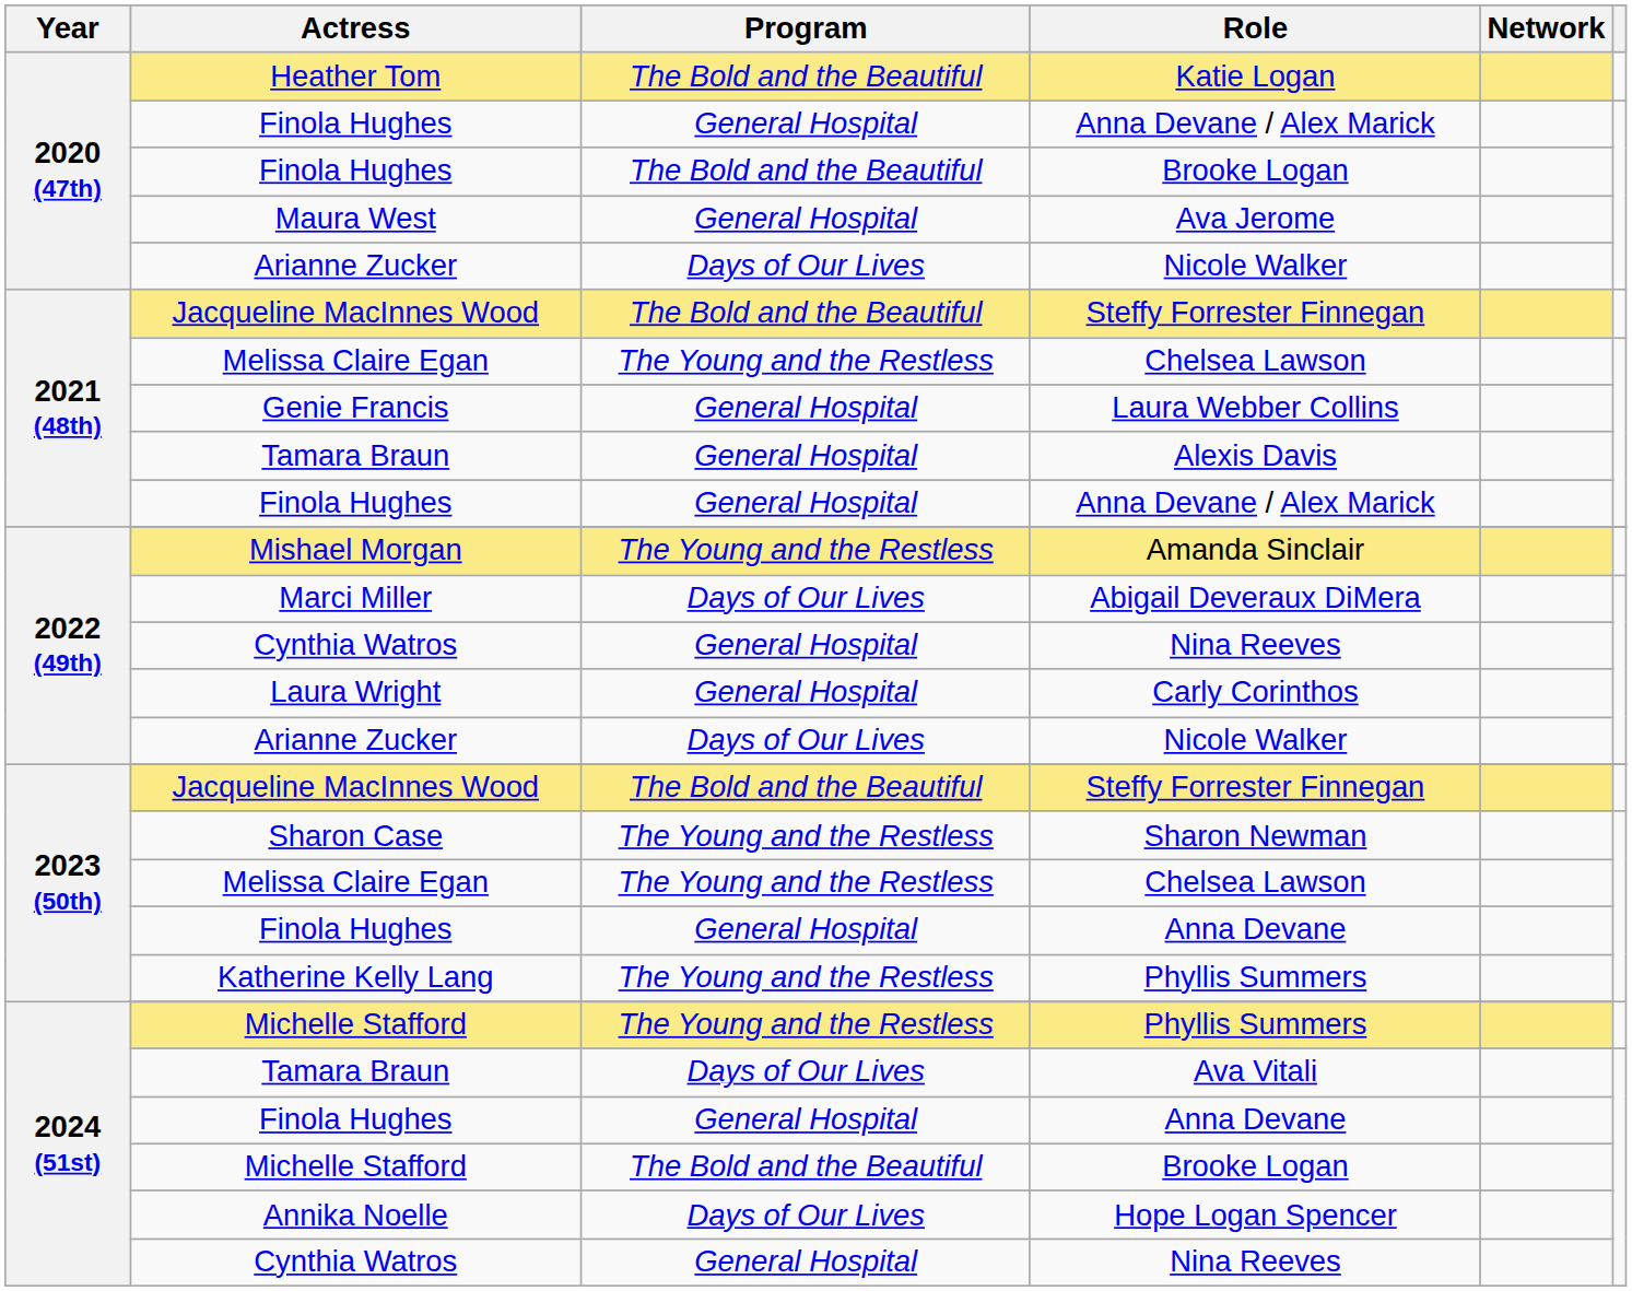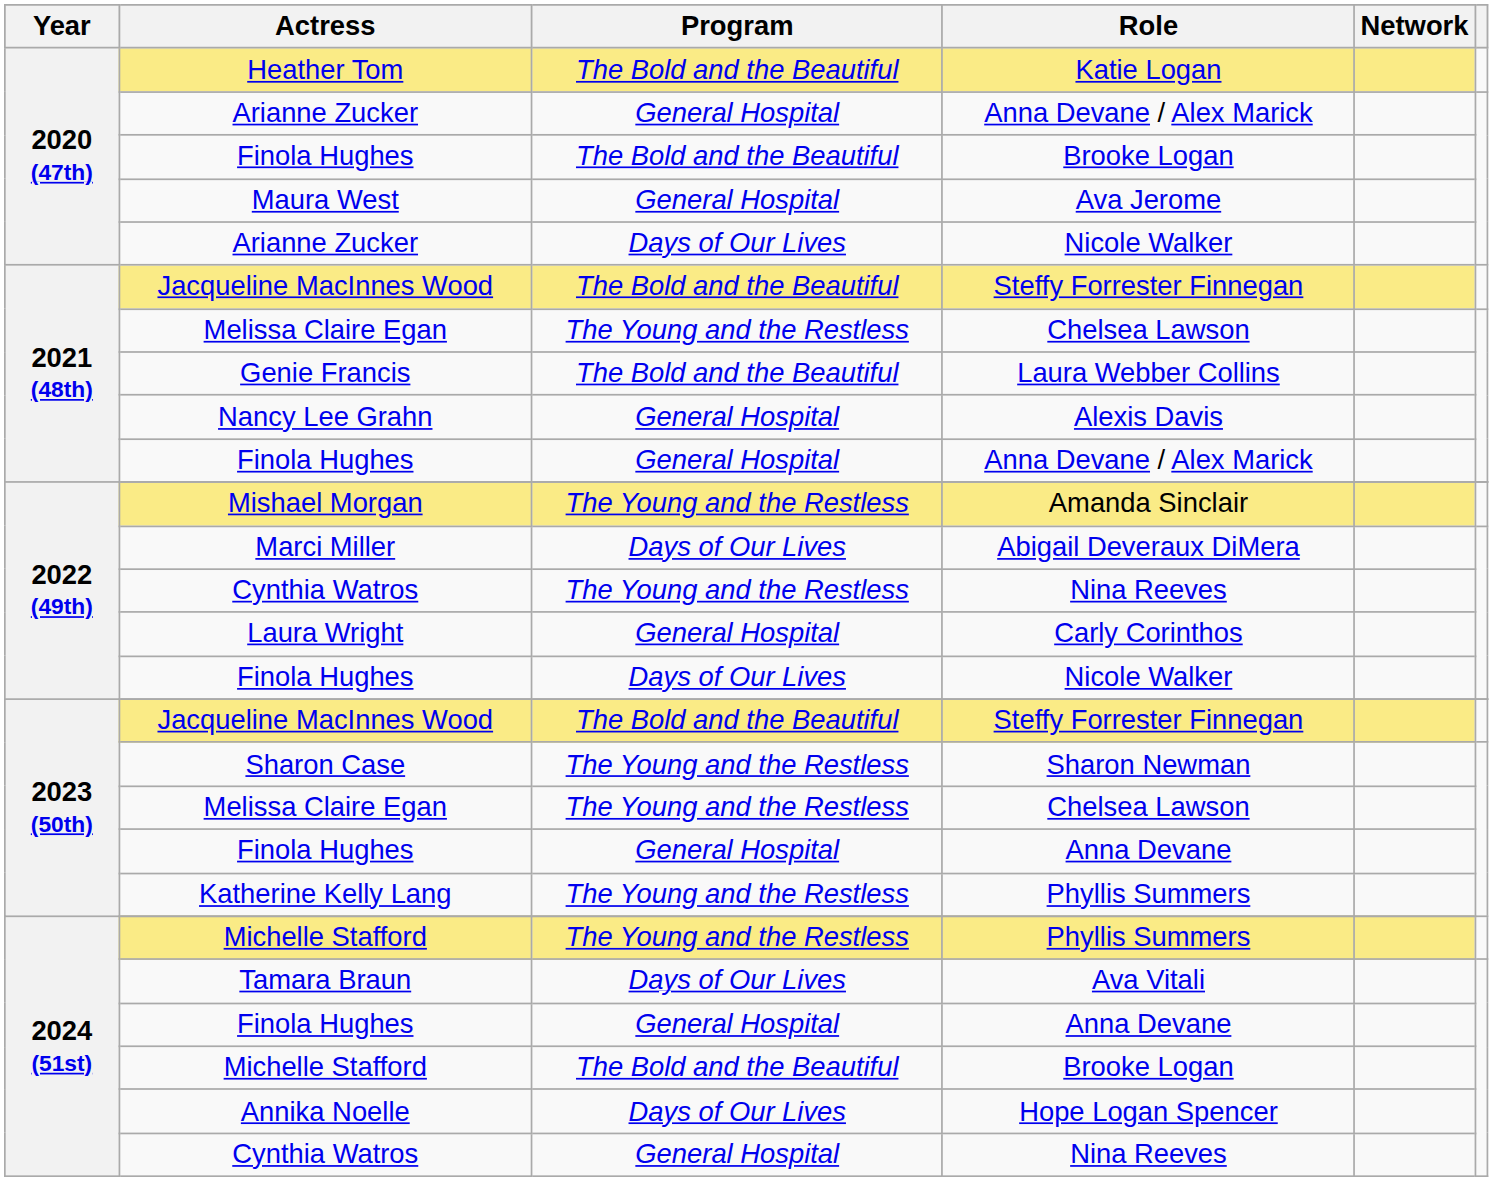2020 (47th) / Anna Devane / Alex Marick | Actress: Finola Hughes -> Arianne Zucker
Laura Webber Collins | Program: General Hospital -> The Bold and the Beautiful
Alexis Davis | Actress: Tamara Braun -> Nancy Lee Grahn
2022 (49th) / Nina Reeves | Program: General Hospital -> The Young and the Restless
2022 (49th) / Nicole Walker | Actress: Arianne Zucker -> Finola Hughes
